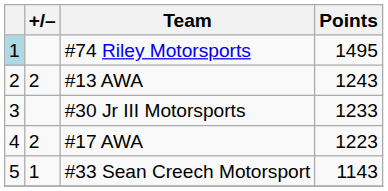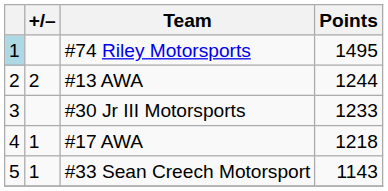#13 AWA | Points: 1243 -> 1244
#17 AWA | +/–: 2 -> 1
#17 AWA | Points: 1223 -> 1218
